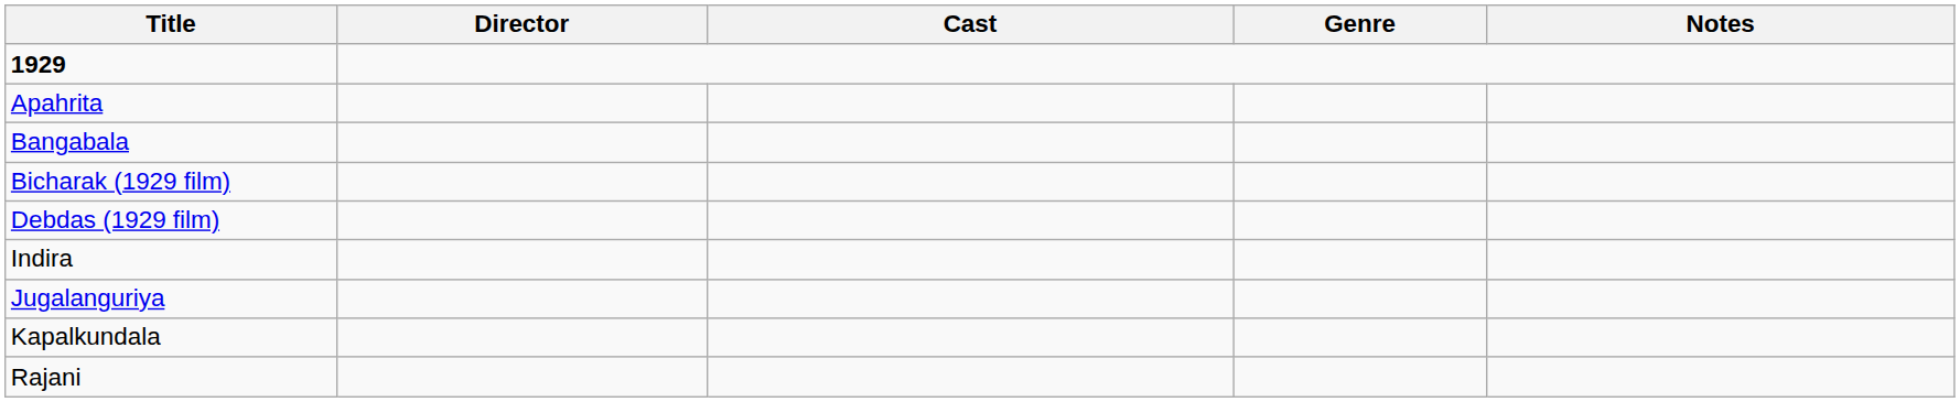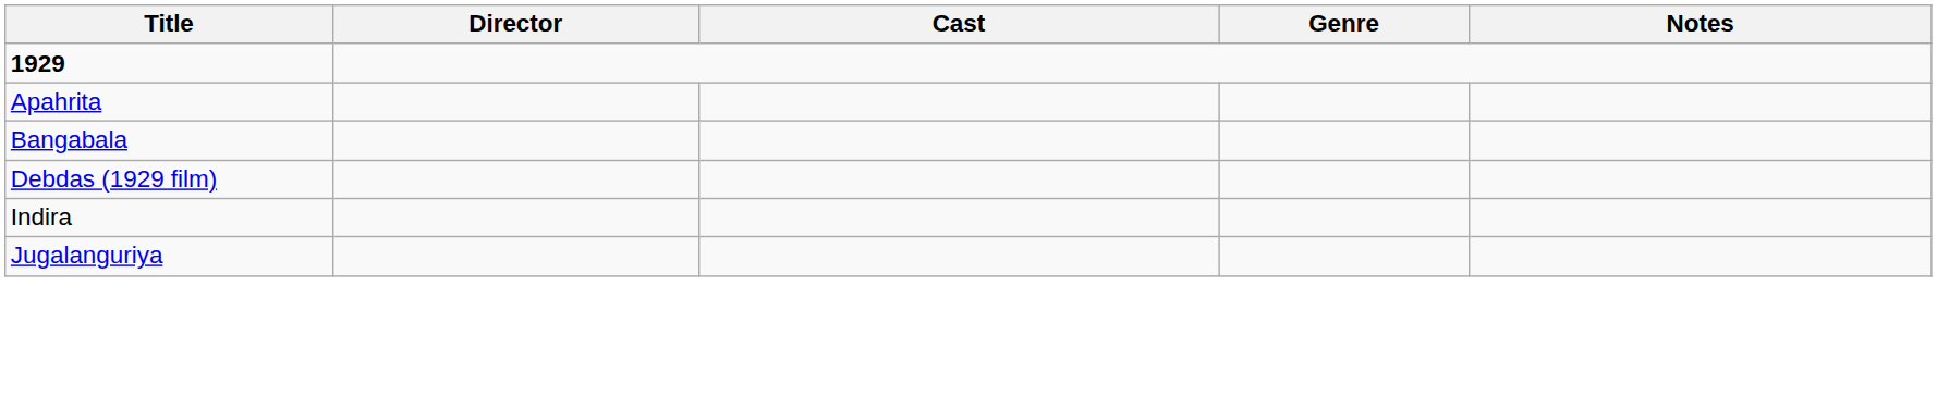- row: Bicharak (1929 film)
- row: Kapalkundala
- row: Rajani
